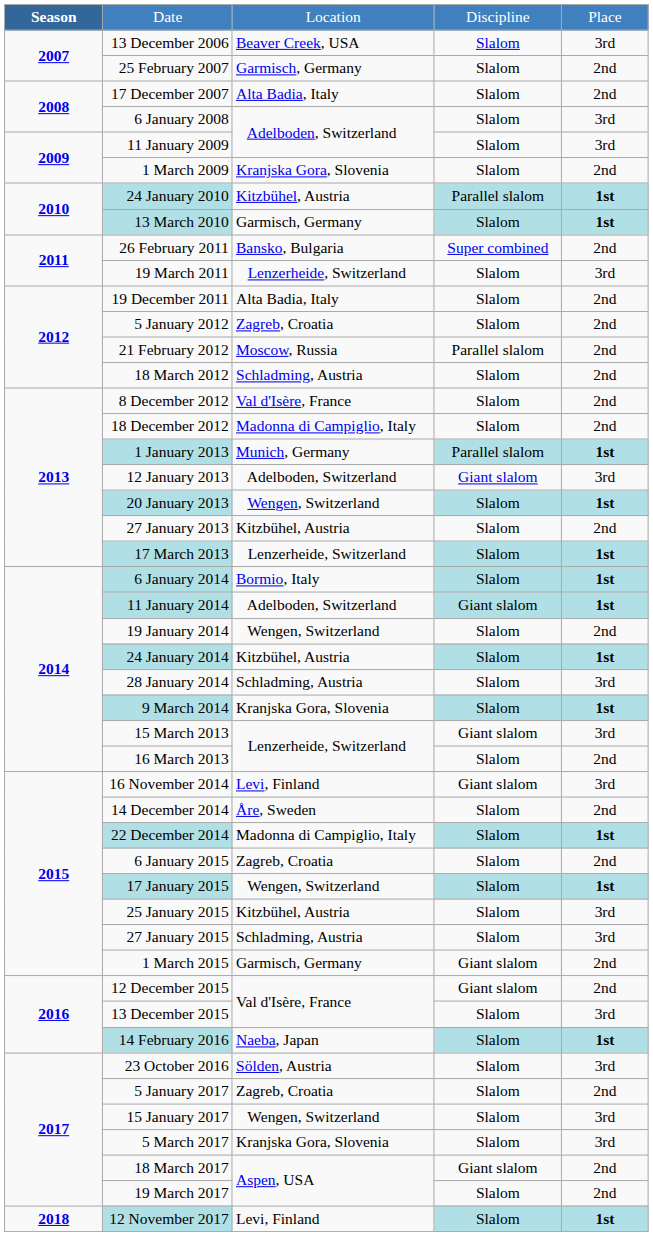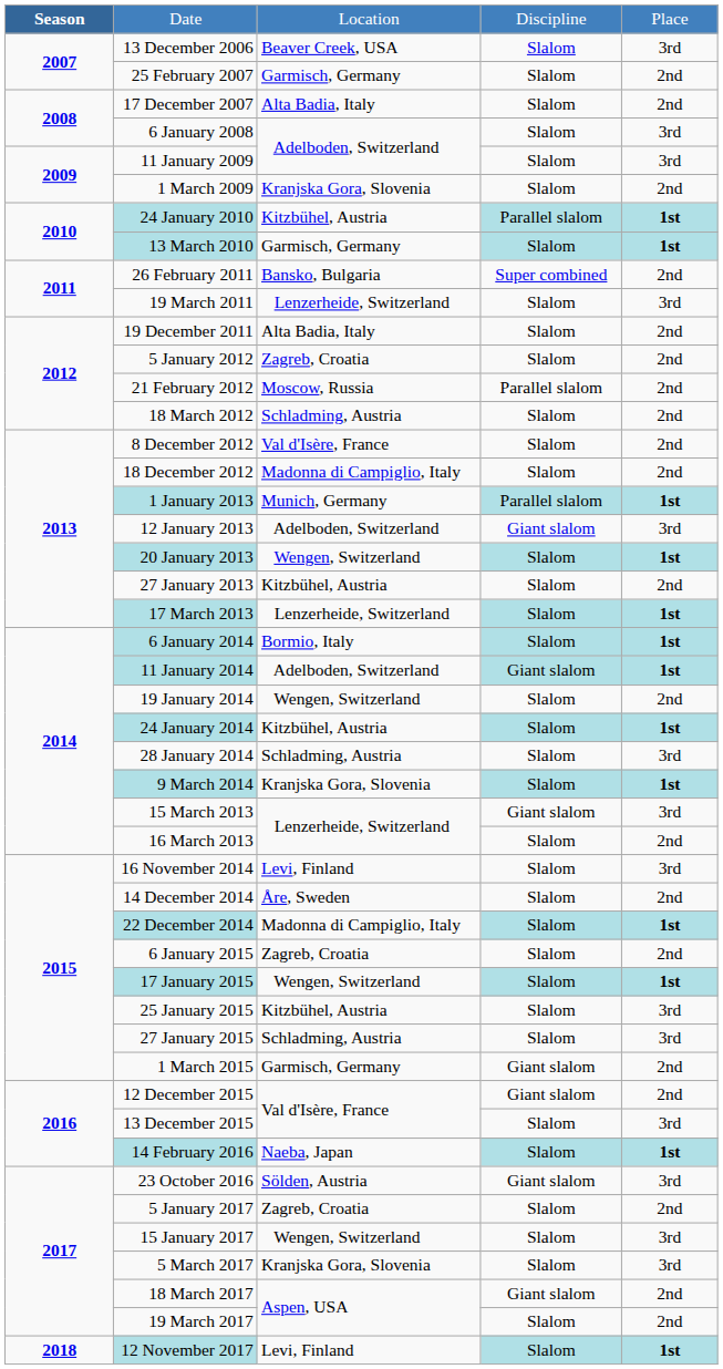16 November 2014 | column 4: Giant slalom -> Slalom
23 October 2016 | column 4: Slalom -> Giant slalom
